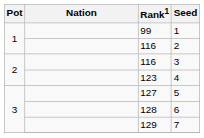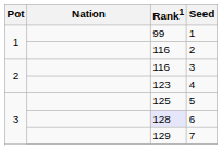5 | Rank1: 127 -> 125
6 | Rank1: no background -> lavender background
